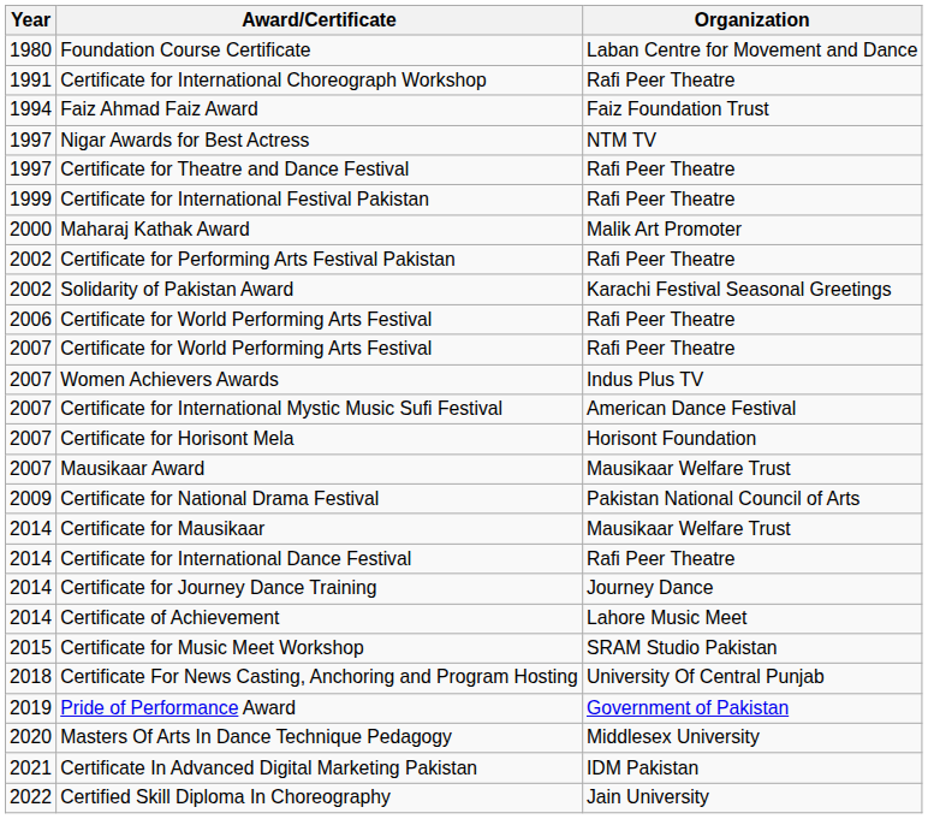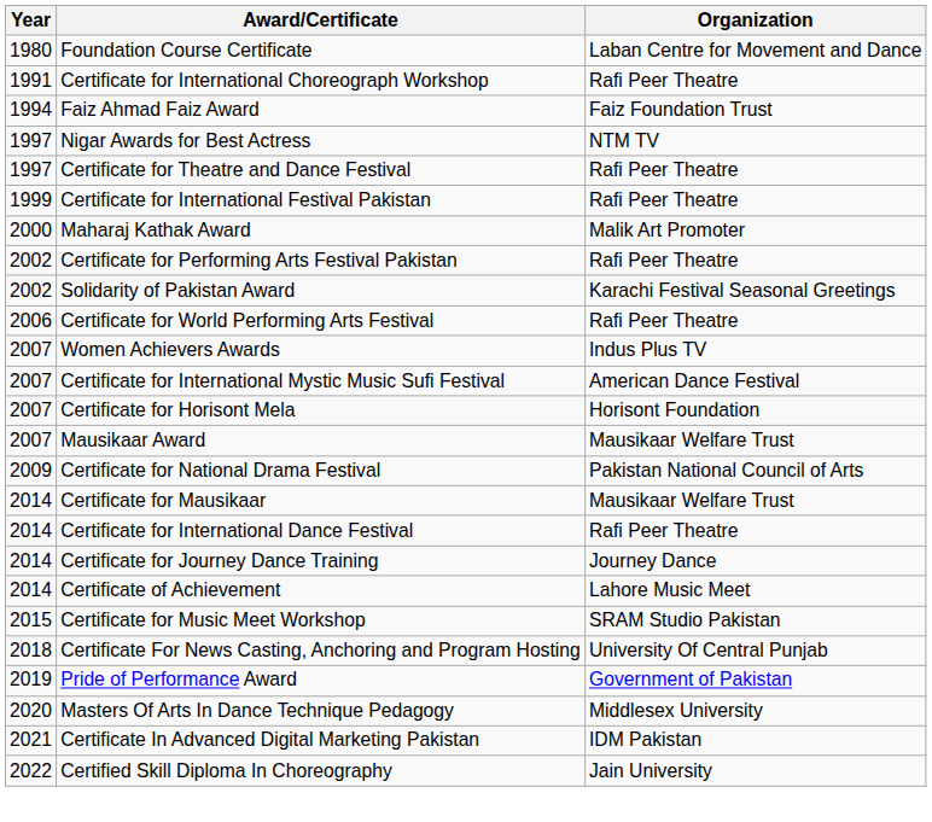- row: 2007 | Certificate for World Performing Arts Festival | Rafi Peer Theatre
